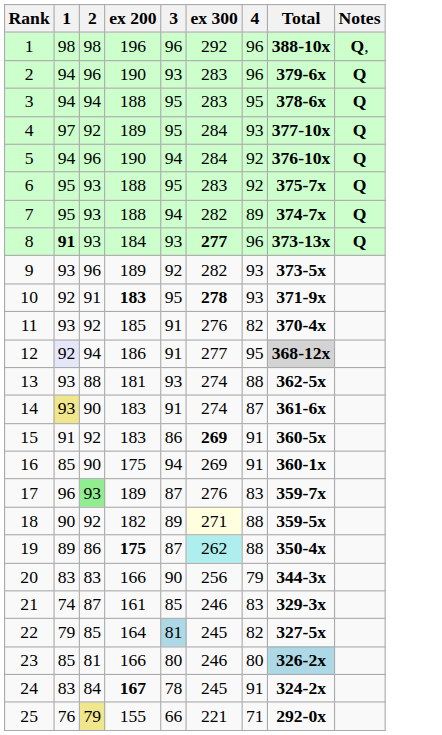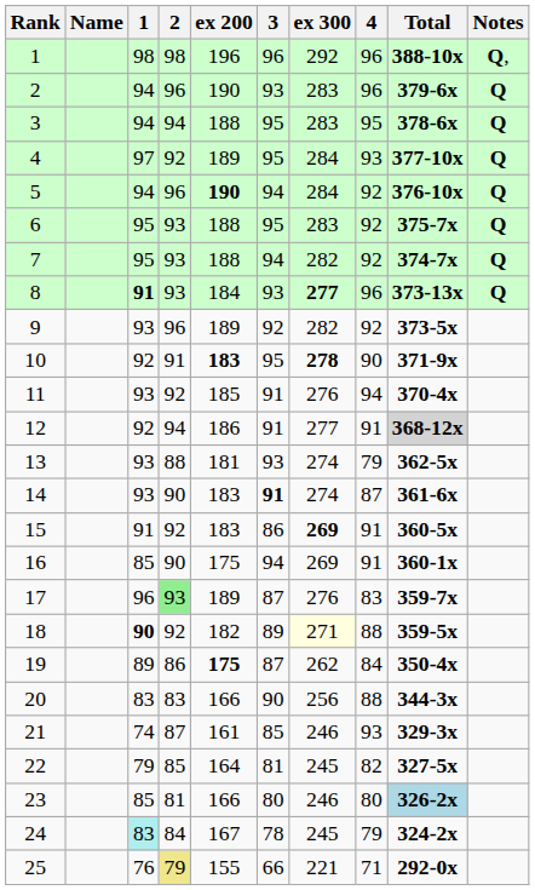+ column: Name
5 | ex 200: normal -> bold
7 | 4: 89 -> 92
9 | 4: 93 -> 92
10 | 4: 93 -> 90
11 | 4: 82 -> 94
12 | 1: lavender background -> no background
12 | 4: 95 -> 91
13 | 4: 88 -> 79
14 | 1: khaki background -> no background
14 | 3: normal -> bold
18 | 1: normal -> bold
19 | ex 300: paleturquoise background -> no background
19 | 4: 88 -> 84
20 | 4: 79 -> 88
21 | 4: 83 -> 93
22 | 3: lightblue background -> no background
24 | 1: no background -> paleturquoise background
24 | ex 200: bold -> normal
24 | 4: 91 -> 79
